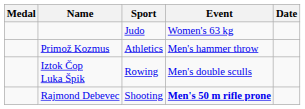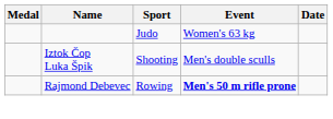- row: Primož Kozmus | Athletics | Men's hammer throw
Iztok Čop Luka Špik | Sport: Rowing -> Shooting
Rajmond Debevec | Sport: Shooting -> Rowing
